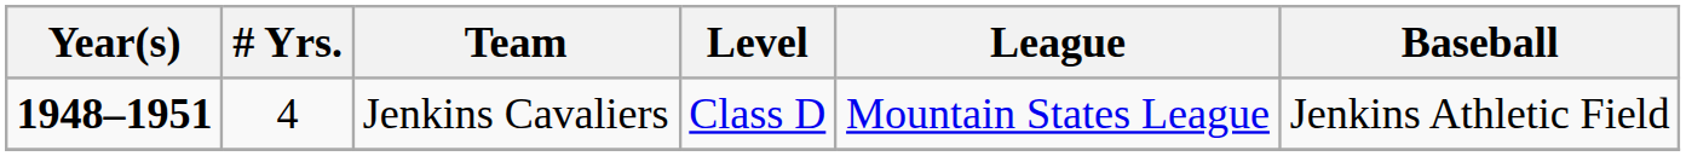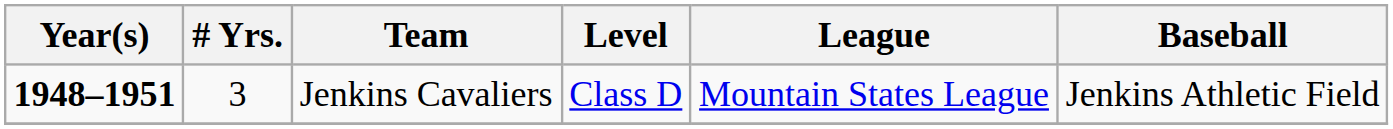Jenkins Cavaliers | # Yrs.: 4 -> 3
